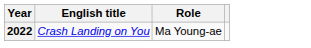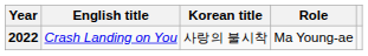+ column: Korean title | 사랑의 불시착
